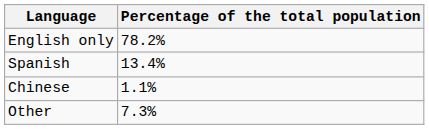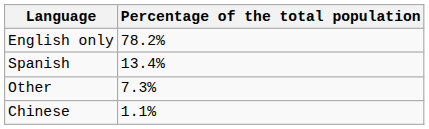rows swapped: Chinese <-> Other
